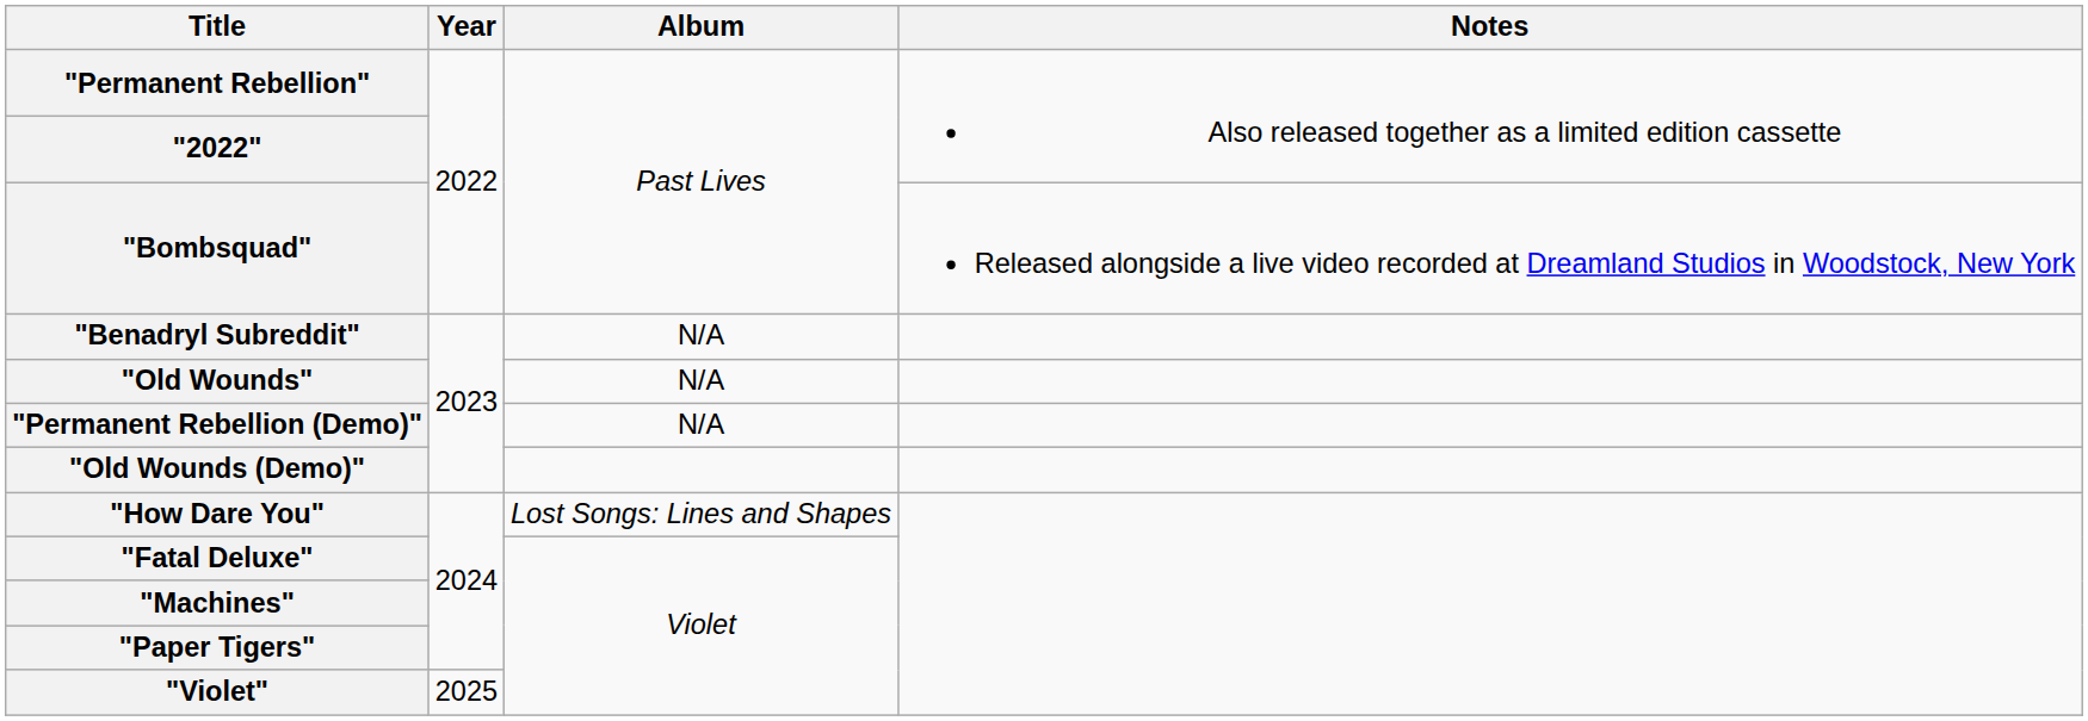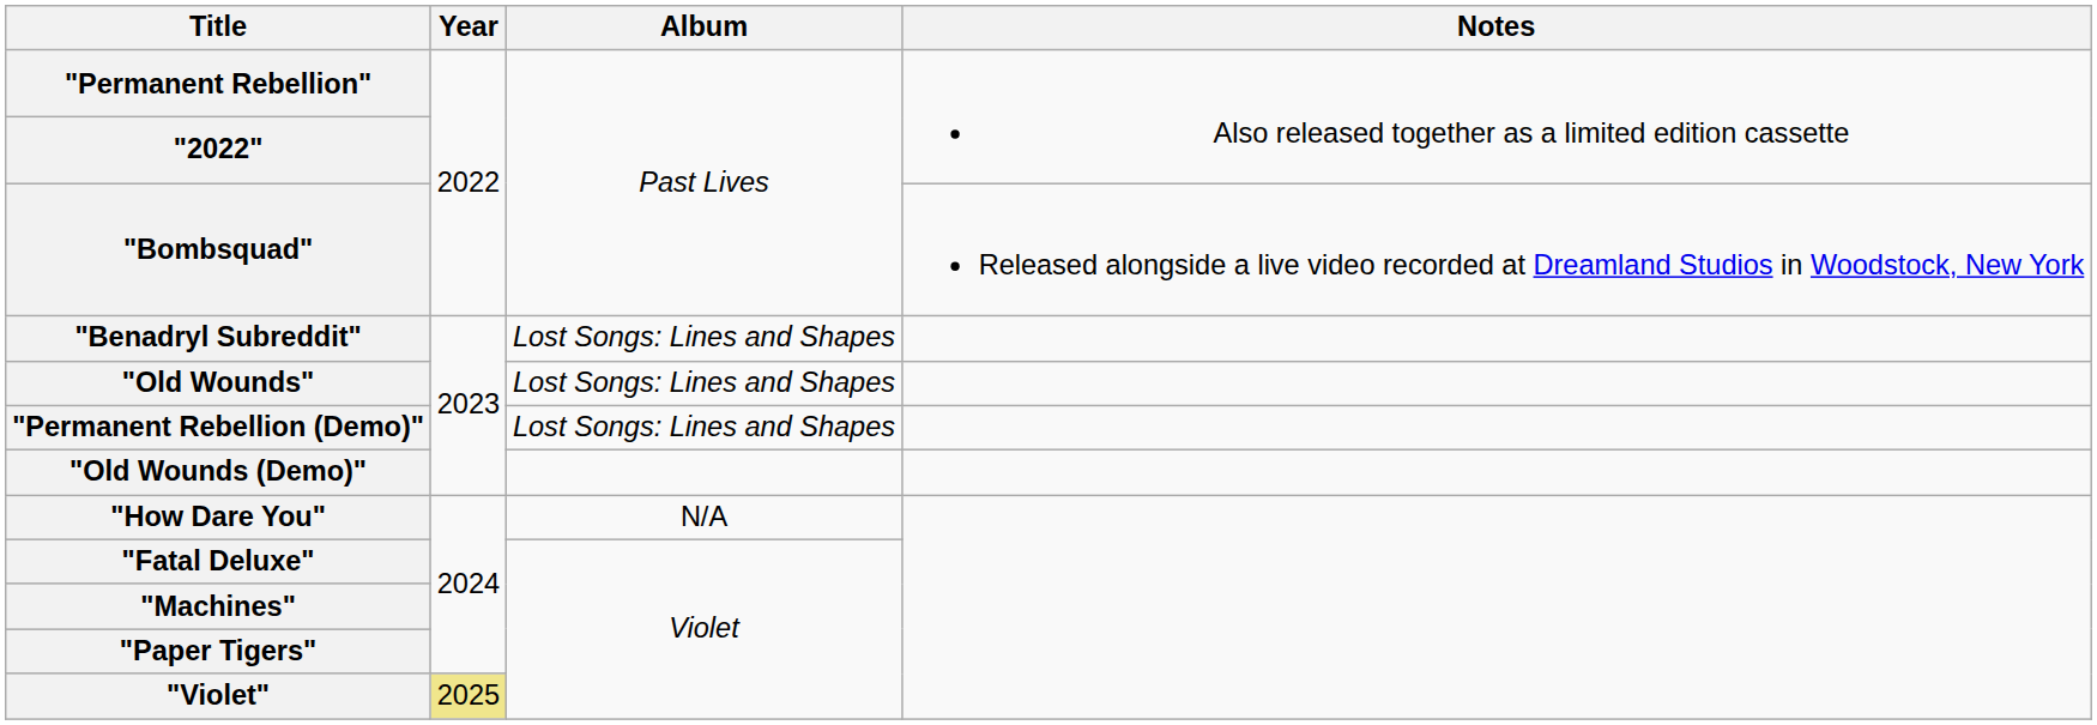"Benadryl Subreddit" | Album: N/A -> Lost Songs: Lines and Shapes
"Old Wounds" | Album: N/A -> Lost Songs: Lines and Shapes
"Permanent Rebellion (Demo)" | Album: N/A -> Lost Songs: Lines and Shapes
"How Dare You" | Album: Lost Songs: Lines and Shapes -> N/A
"Violet" | Year: no background -> khaki background
